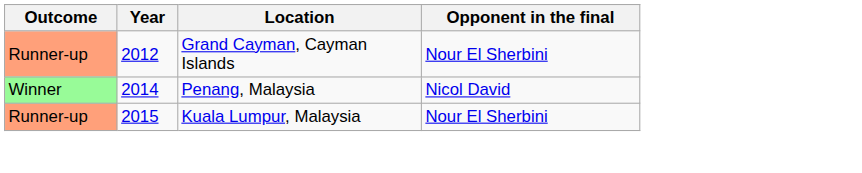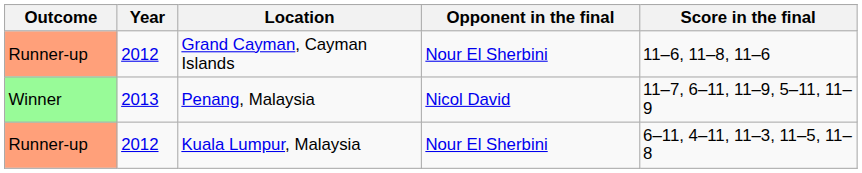+ column: Score in the final | 11–6, 11–8, 11–6 | 11–7, 6–11, 11–9, 5–11, 11–9 | 6–11, 4–11, 11–3, 11–5, 11–8
Penang, Malaysia | Year: 2014 -> 2013
Kuala Lumpur, Malaysia | Year: 2015 -> 2012
